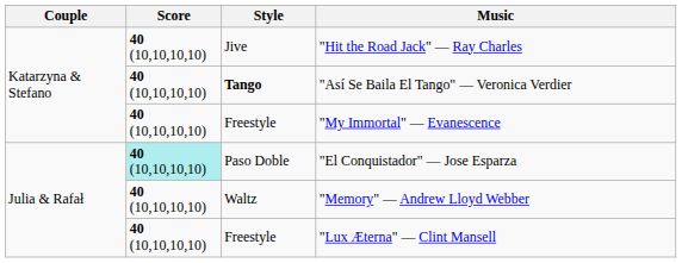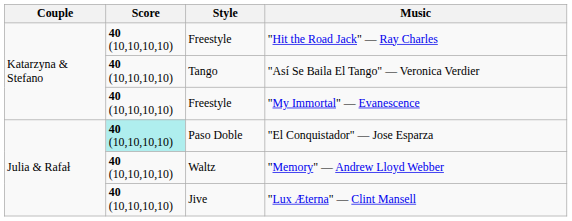"Hit the Road Jack" — Ray Charles | Style: Jive -> Freestyle
"Así Se Baila El Tango" — Veronica Verdier | Style: bold -> normal
"Lux Æterna" — Clint Mansell | Style: Freestyle -> Jive
